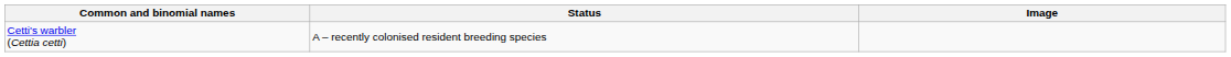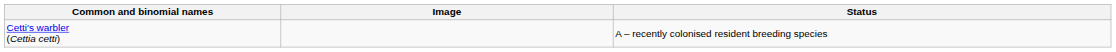columns swapped: Image <-> Status
